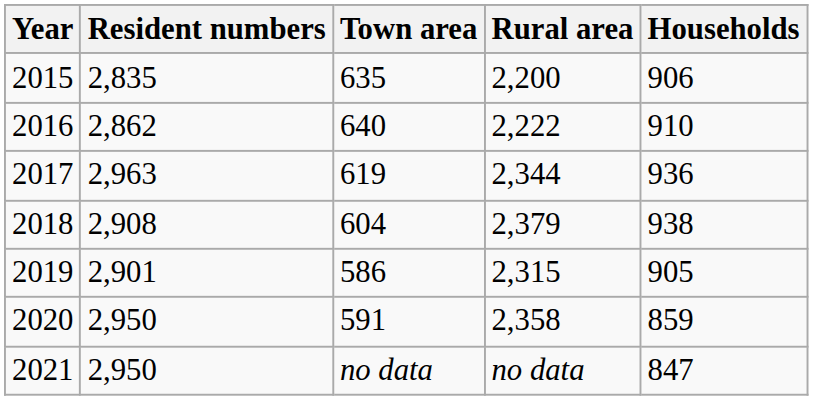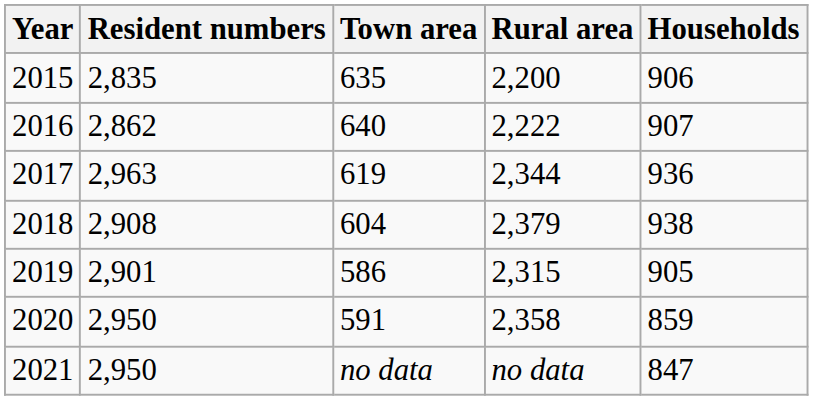2016 | Households: 910 -> 907
